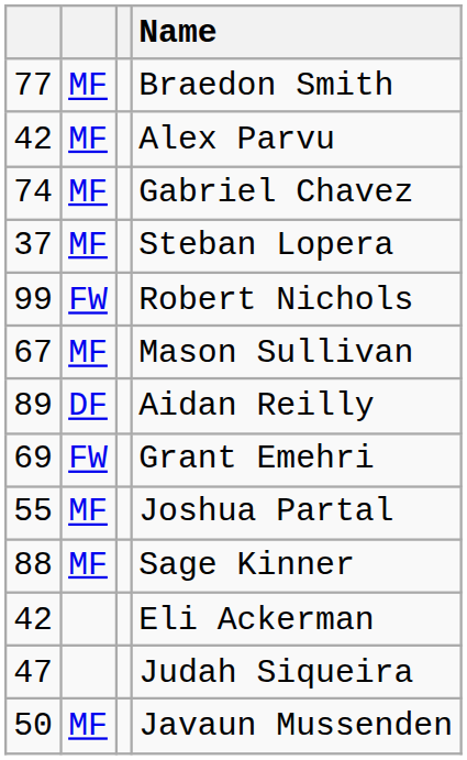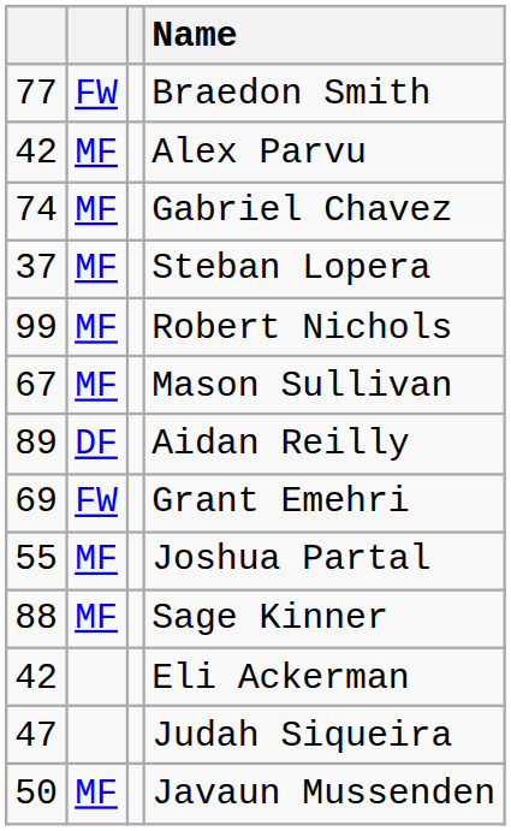Braedon Smith | column 2: MF -> FW
Robert Nichols | column 2: FW -> MF
